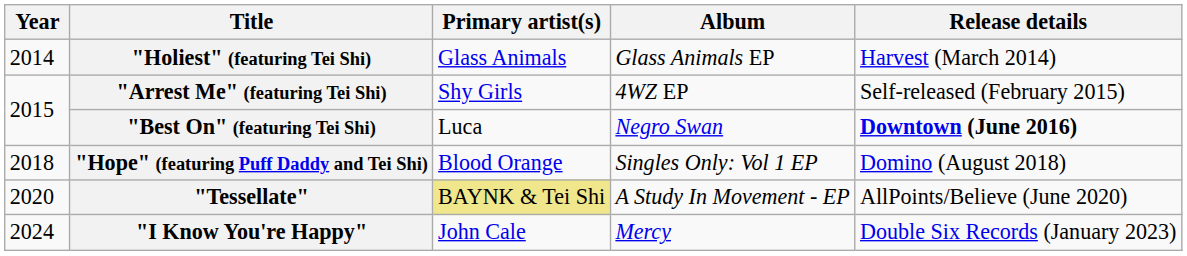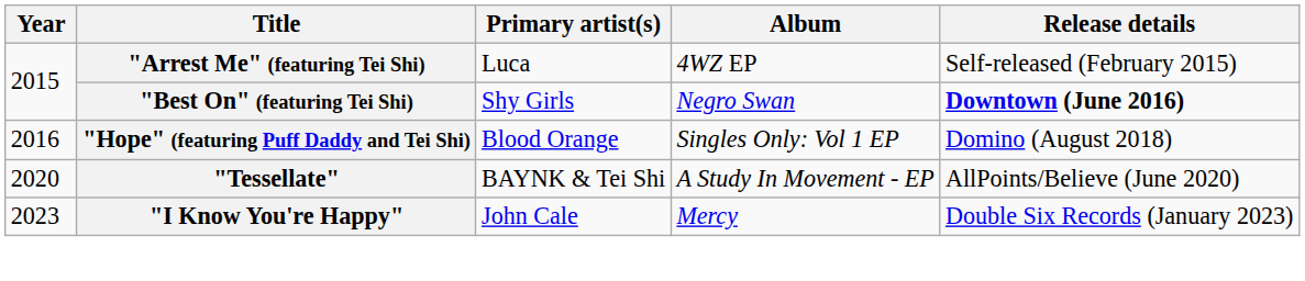- row: 2014 | "Holiest" (featuring Tei Shi) | Glass Animals | Glass Animals EP | Harvest (March 2014)
"Arrest Me" (featuring Tei Shi) | Primary artist(s): Shy Girls -> Luca
"Best On" (featuring Tei Shi) | Primary artist(s): Luca -> Shy Girls
"Hope" (featuring Puff Daddy and Tei Shi) | Year: 2018 -> 2016
"Tessellate" | Primary artist(s): khaki background -> no background
"I Know You're Happy" | Year: 2024 -> 2023
